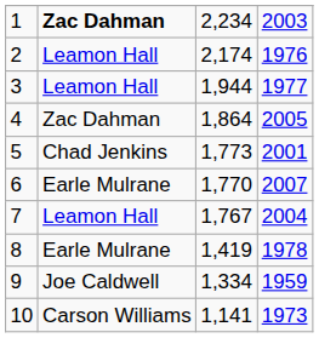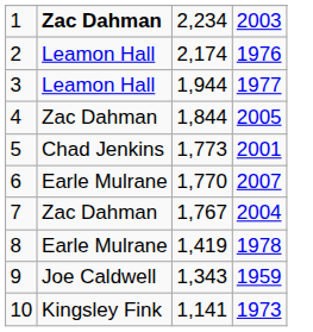4 | column 3: 1,864 -> 1,844
7 | column 2: Leamon Hall -> Zac Dahman
9 | column 3: 1,334 -> 1,343
10 | column 2: Carson Williams -> Kingsley Fink
